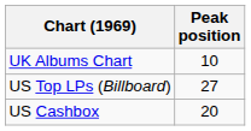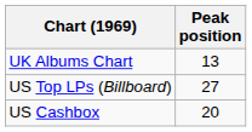UK Albums Chart | Peak position: 10 -> 13
